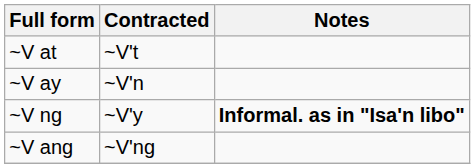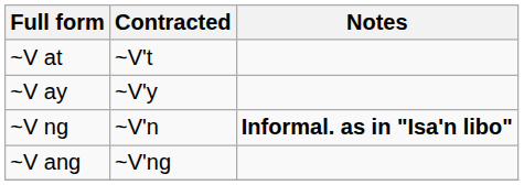~V ay | Contracted: ~V'n -> ~V'y
~V ng | Contracted: ~V'y -> ~V'n
